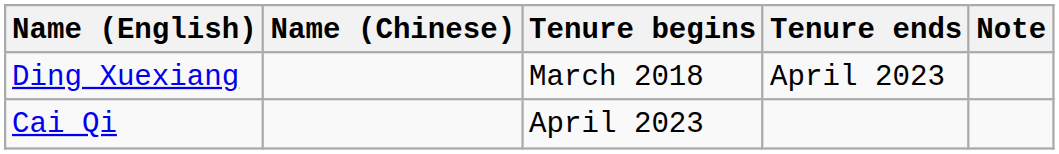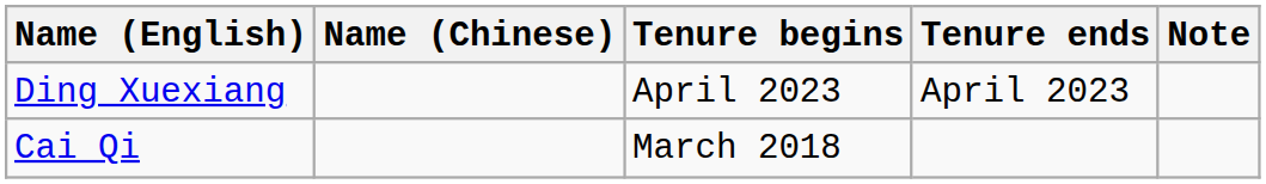Ding Xuexiang | Tenure begins: March 2018 -> April 2023
Cai Qi | Tenure begins: April 2023 -> March 2018
